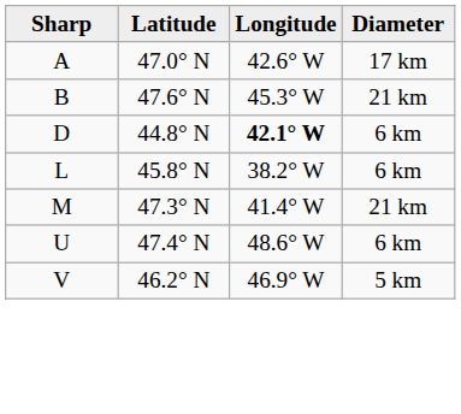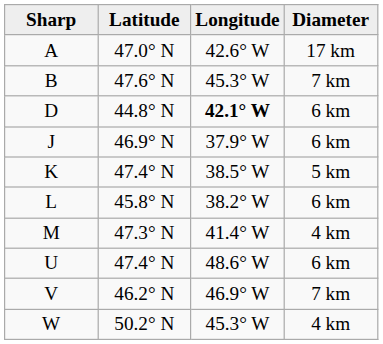B | Diameter: 21 km -> 7 km
+ row: J | 46.9° N | 37.9° W | 6 km
+ row: K | 47.4° N | 38.5° W | 5 km
M | Diameter: 21 km -> 4 km
V | Diameter: 5 km -> 7 km
+ row: W | 50.2° N | 45.3° W | 4 km
